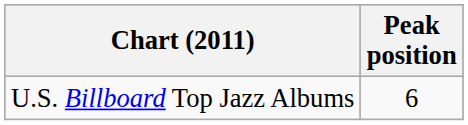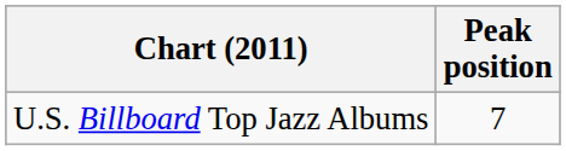U.S. Billboard Top Jazz Albums | Peak position: 6 -> 7
